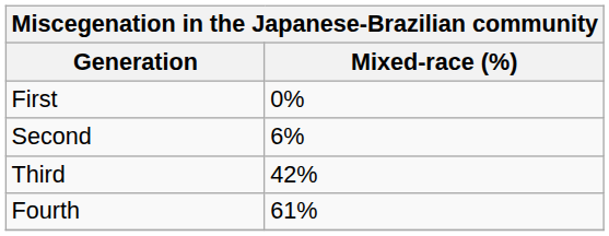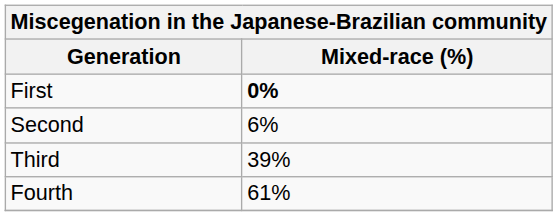First | Mixed-race (%): normal -> bold
Third | Mixed-race (%): 42% -> 39%
